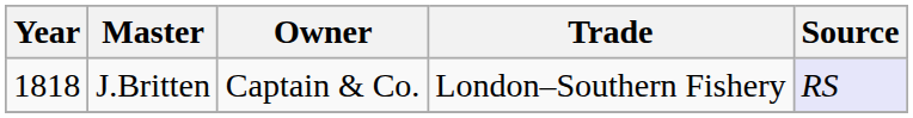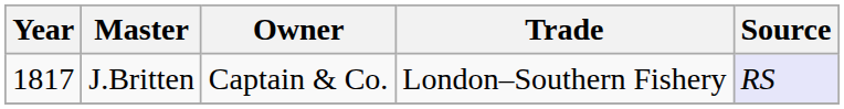J.Britten | Year: 1818 -> 1817
